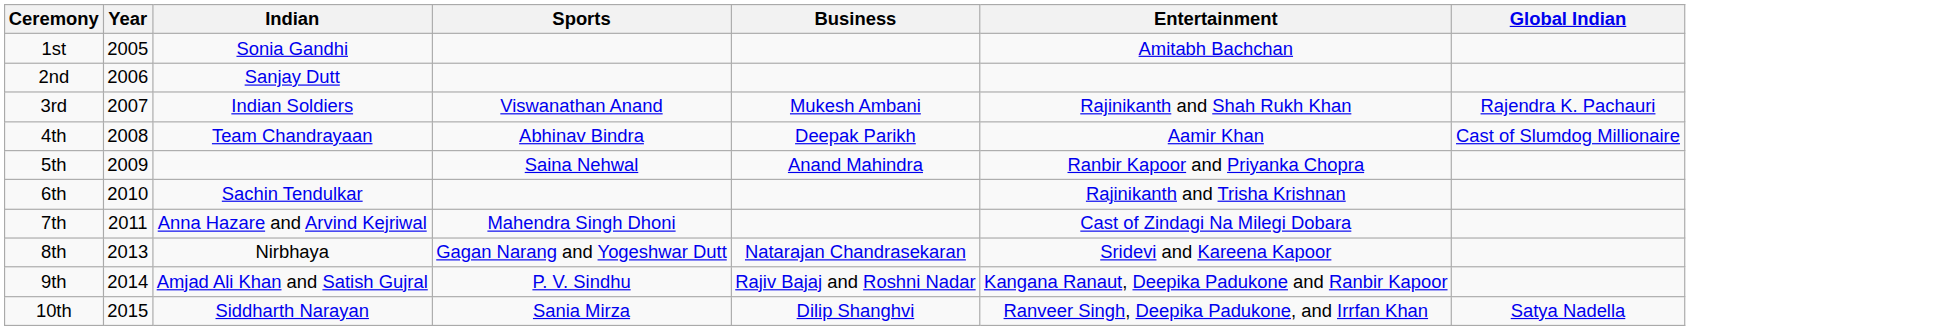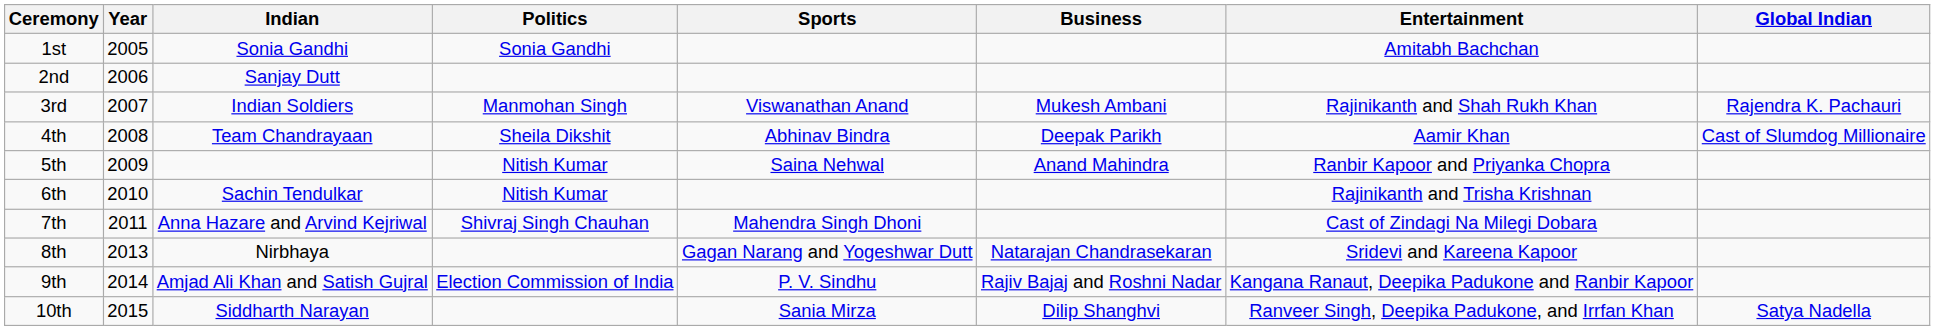+ column: Politics | Sonia Gandhi | Manmohan Singh | Sheila Dikshit | Nitish Kumar | Nitish Kumar | Shivraj Singh Chauhan | Election Commission of India
